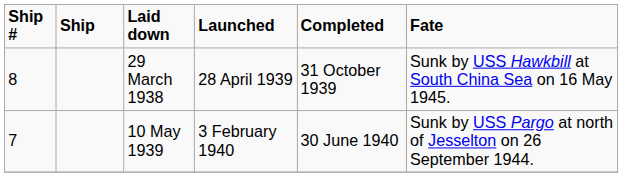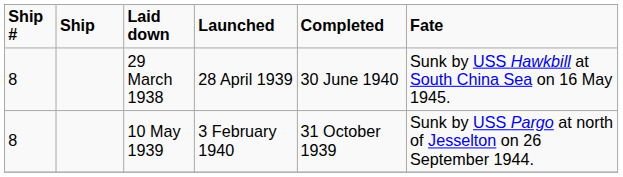29 March 1938 | Completed: 31 October 1939 -> 30 June 1940
10 May 1939 | Ship #: 7 -> 8
10 May 1939 | Completed: 30 June 1940 -> 31 October 1939
